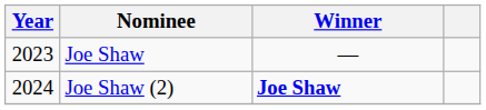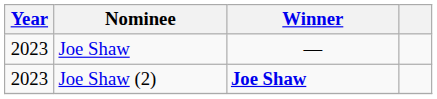Joe Shaw (2) | Year: 2024 -> 2023
